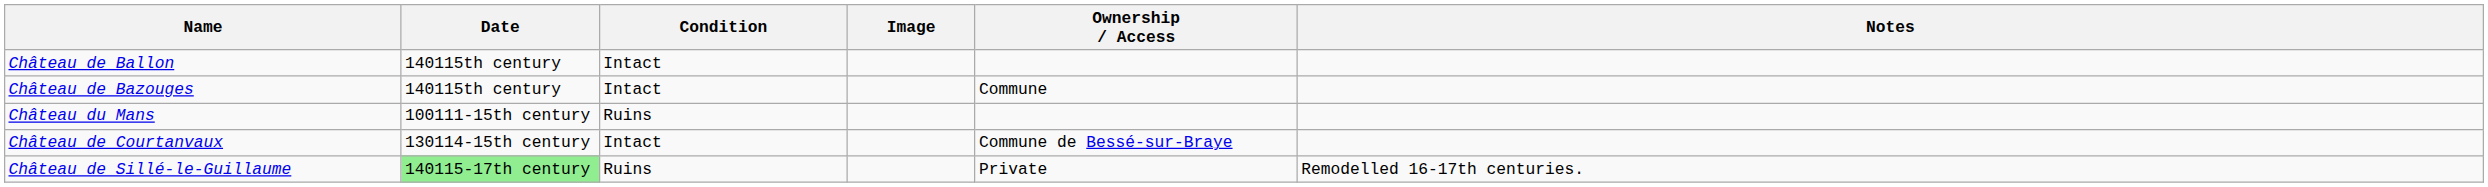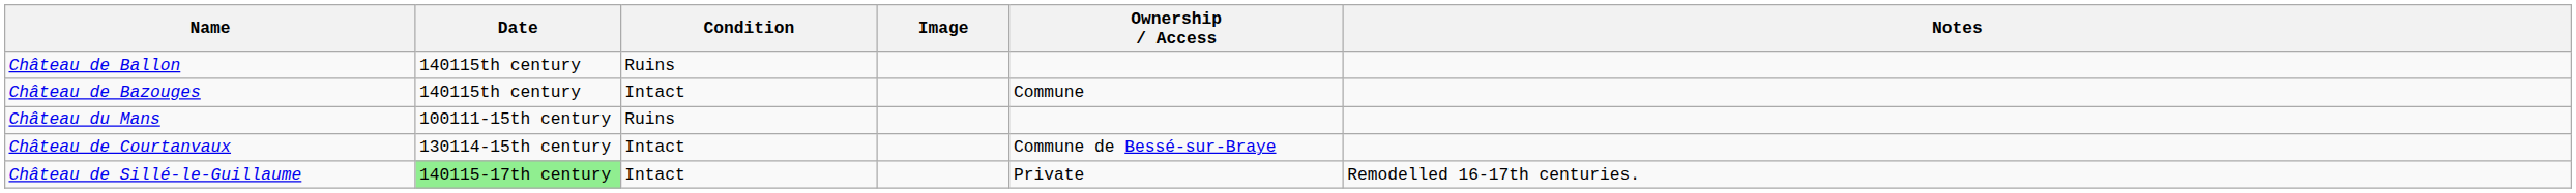Château de Ballon | Condition: Intact -> Ruins
Château de Sillé-le-Guillaume | Condition: Ruins -> Intact
